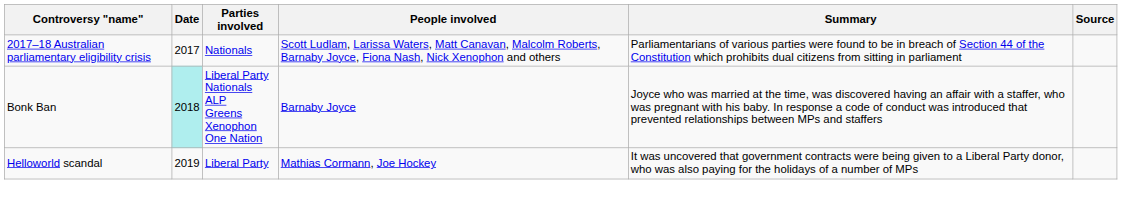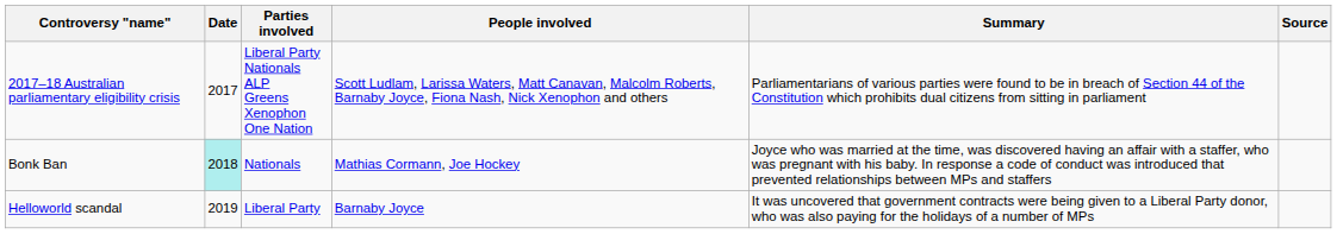2017–18 Australian parliamentary eligibility crisis | Parties involved: Nationals -> Liberal Party Nationals ALP Greens Xenophon One Nation
Bonk Ban | Parties involved: Liberal Party Nationals ALP Greens Xenophon One Nation -> Nationals
Bonk Ban | People involved: Barnaby Joyce -> Mathias Cormann, Joe Hockey
Helloworld scandal | People involved: Mathias Cormann, Joe Hockey -> Barnaby Joyce
